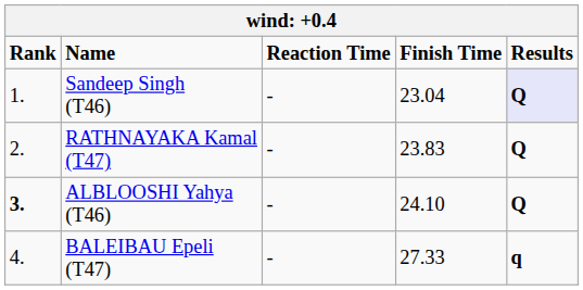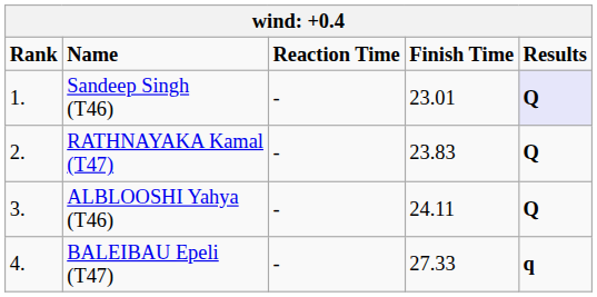Sandeep Singh (T46) | Finish Time: 23.04 -> 23.01
ALBLOOSHI Yahya (T46) | Rank: bold -> normal
ALBLOOSHI Yahya (T46) | Finish Time: 24.10 -> 24.11
